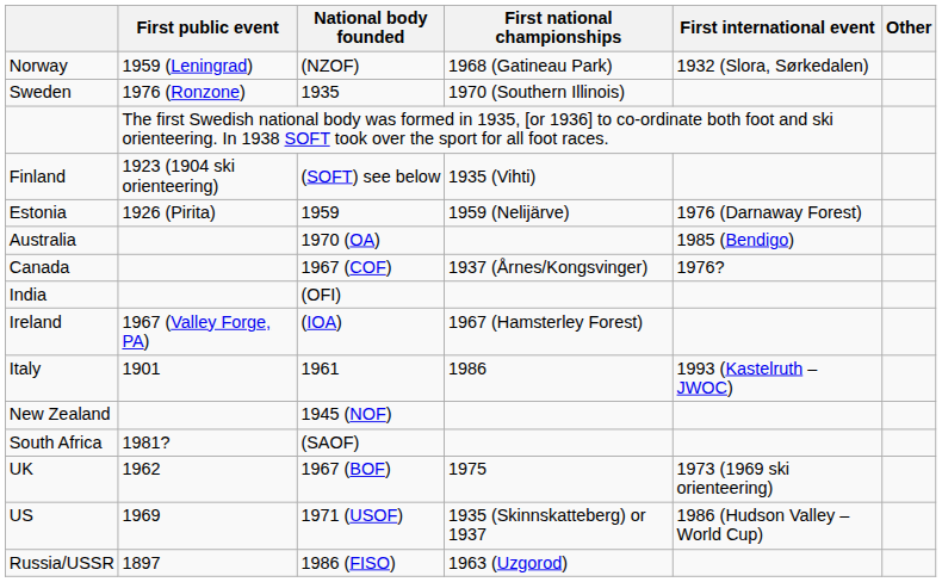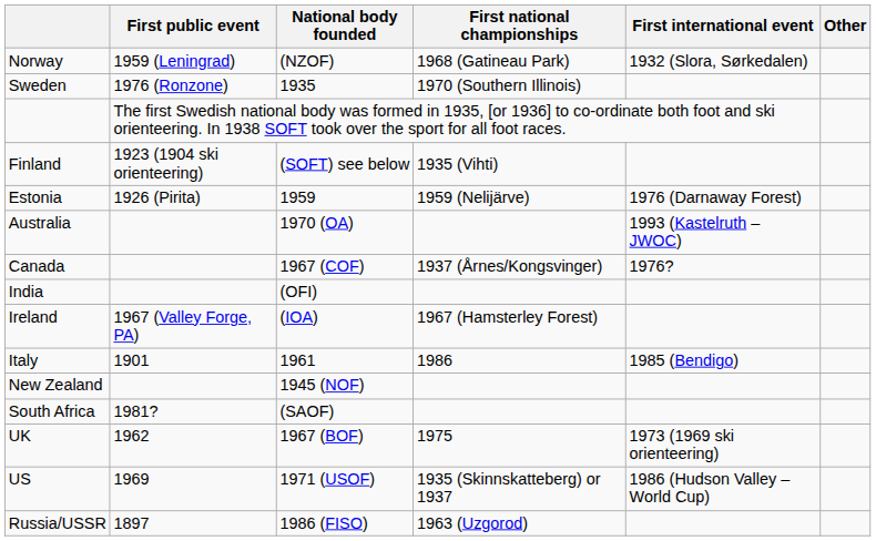Australia | First international event: 1985 (Bendigo) -> 1993 (Kastelruth – JWOC)
Italy | First international event: 1993 (Kastelruth – JWOC) -> 1985 (Bendigo)
